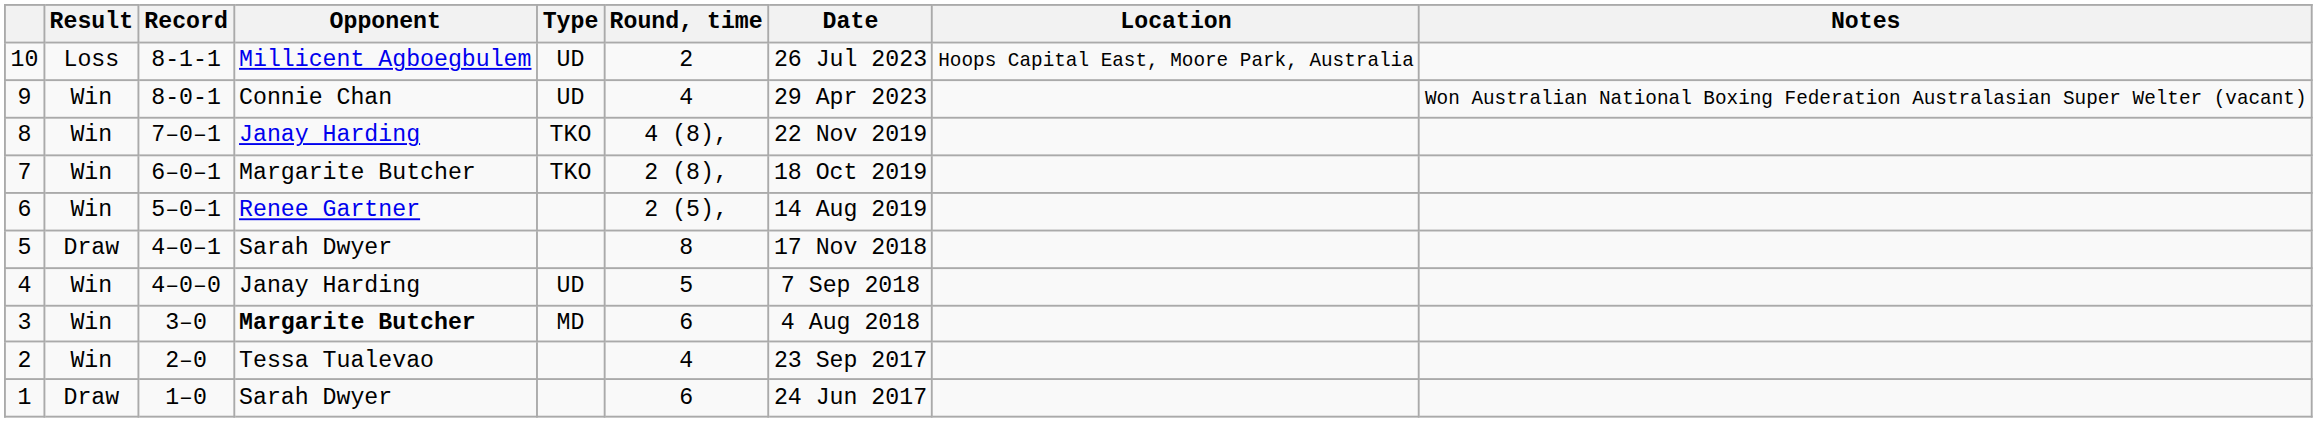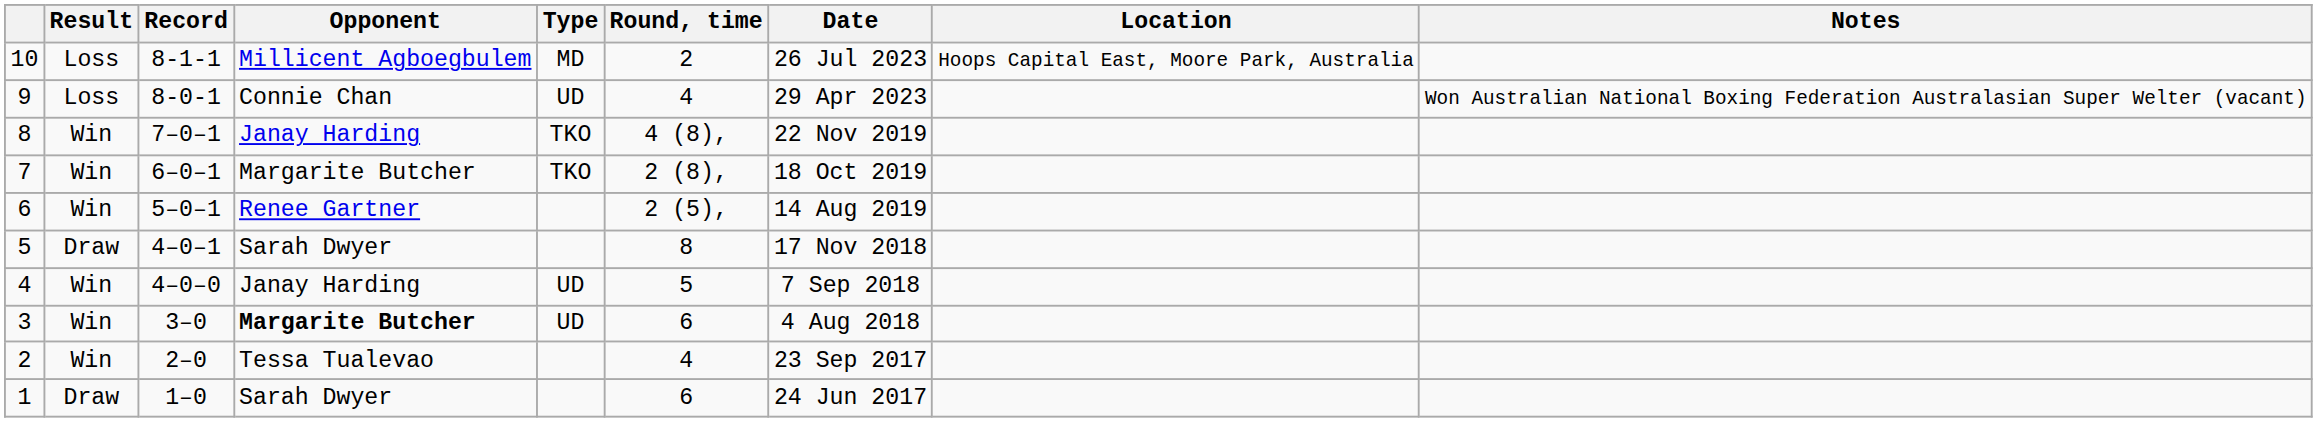10 | Type: UD -> MD
9 | Result: Win -> Loss
3 | Type: MD -> UD
